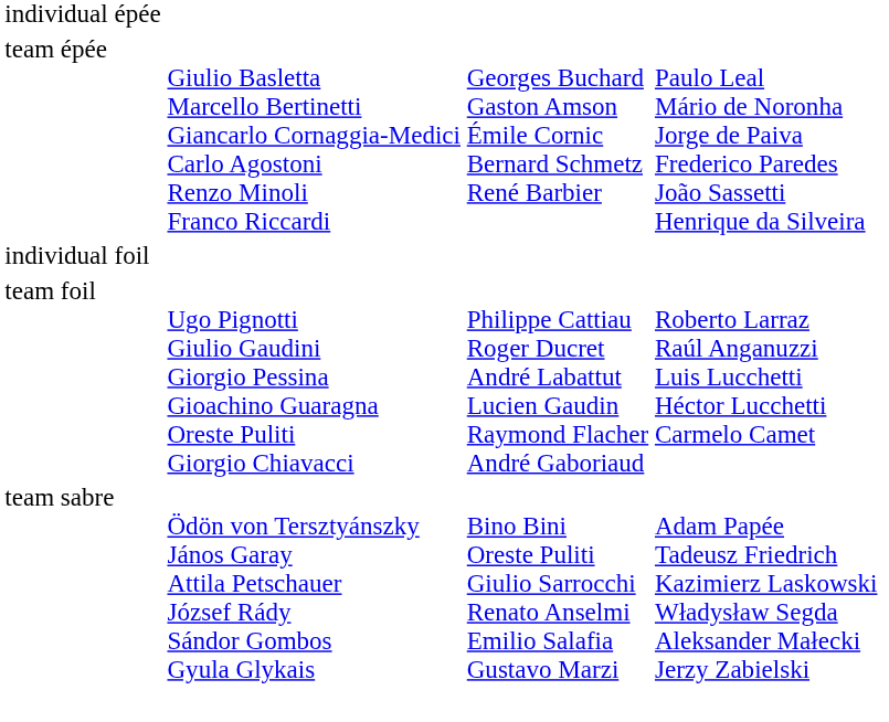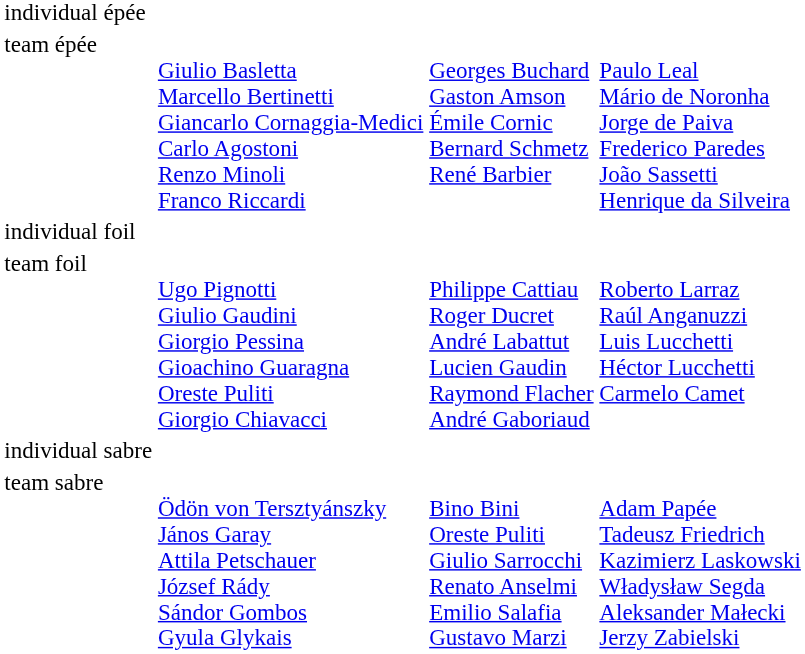+ row: individual sabre
